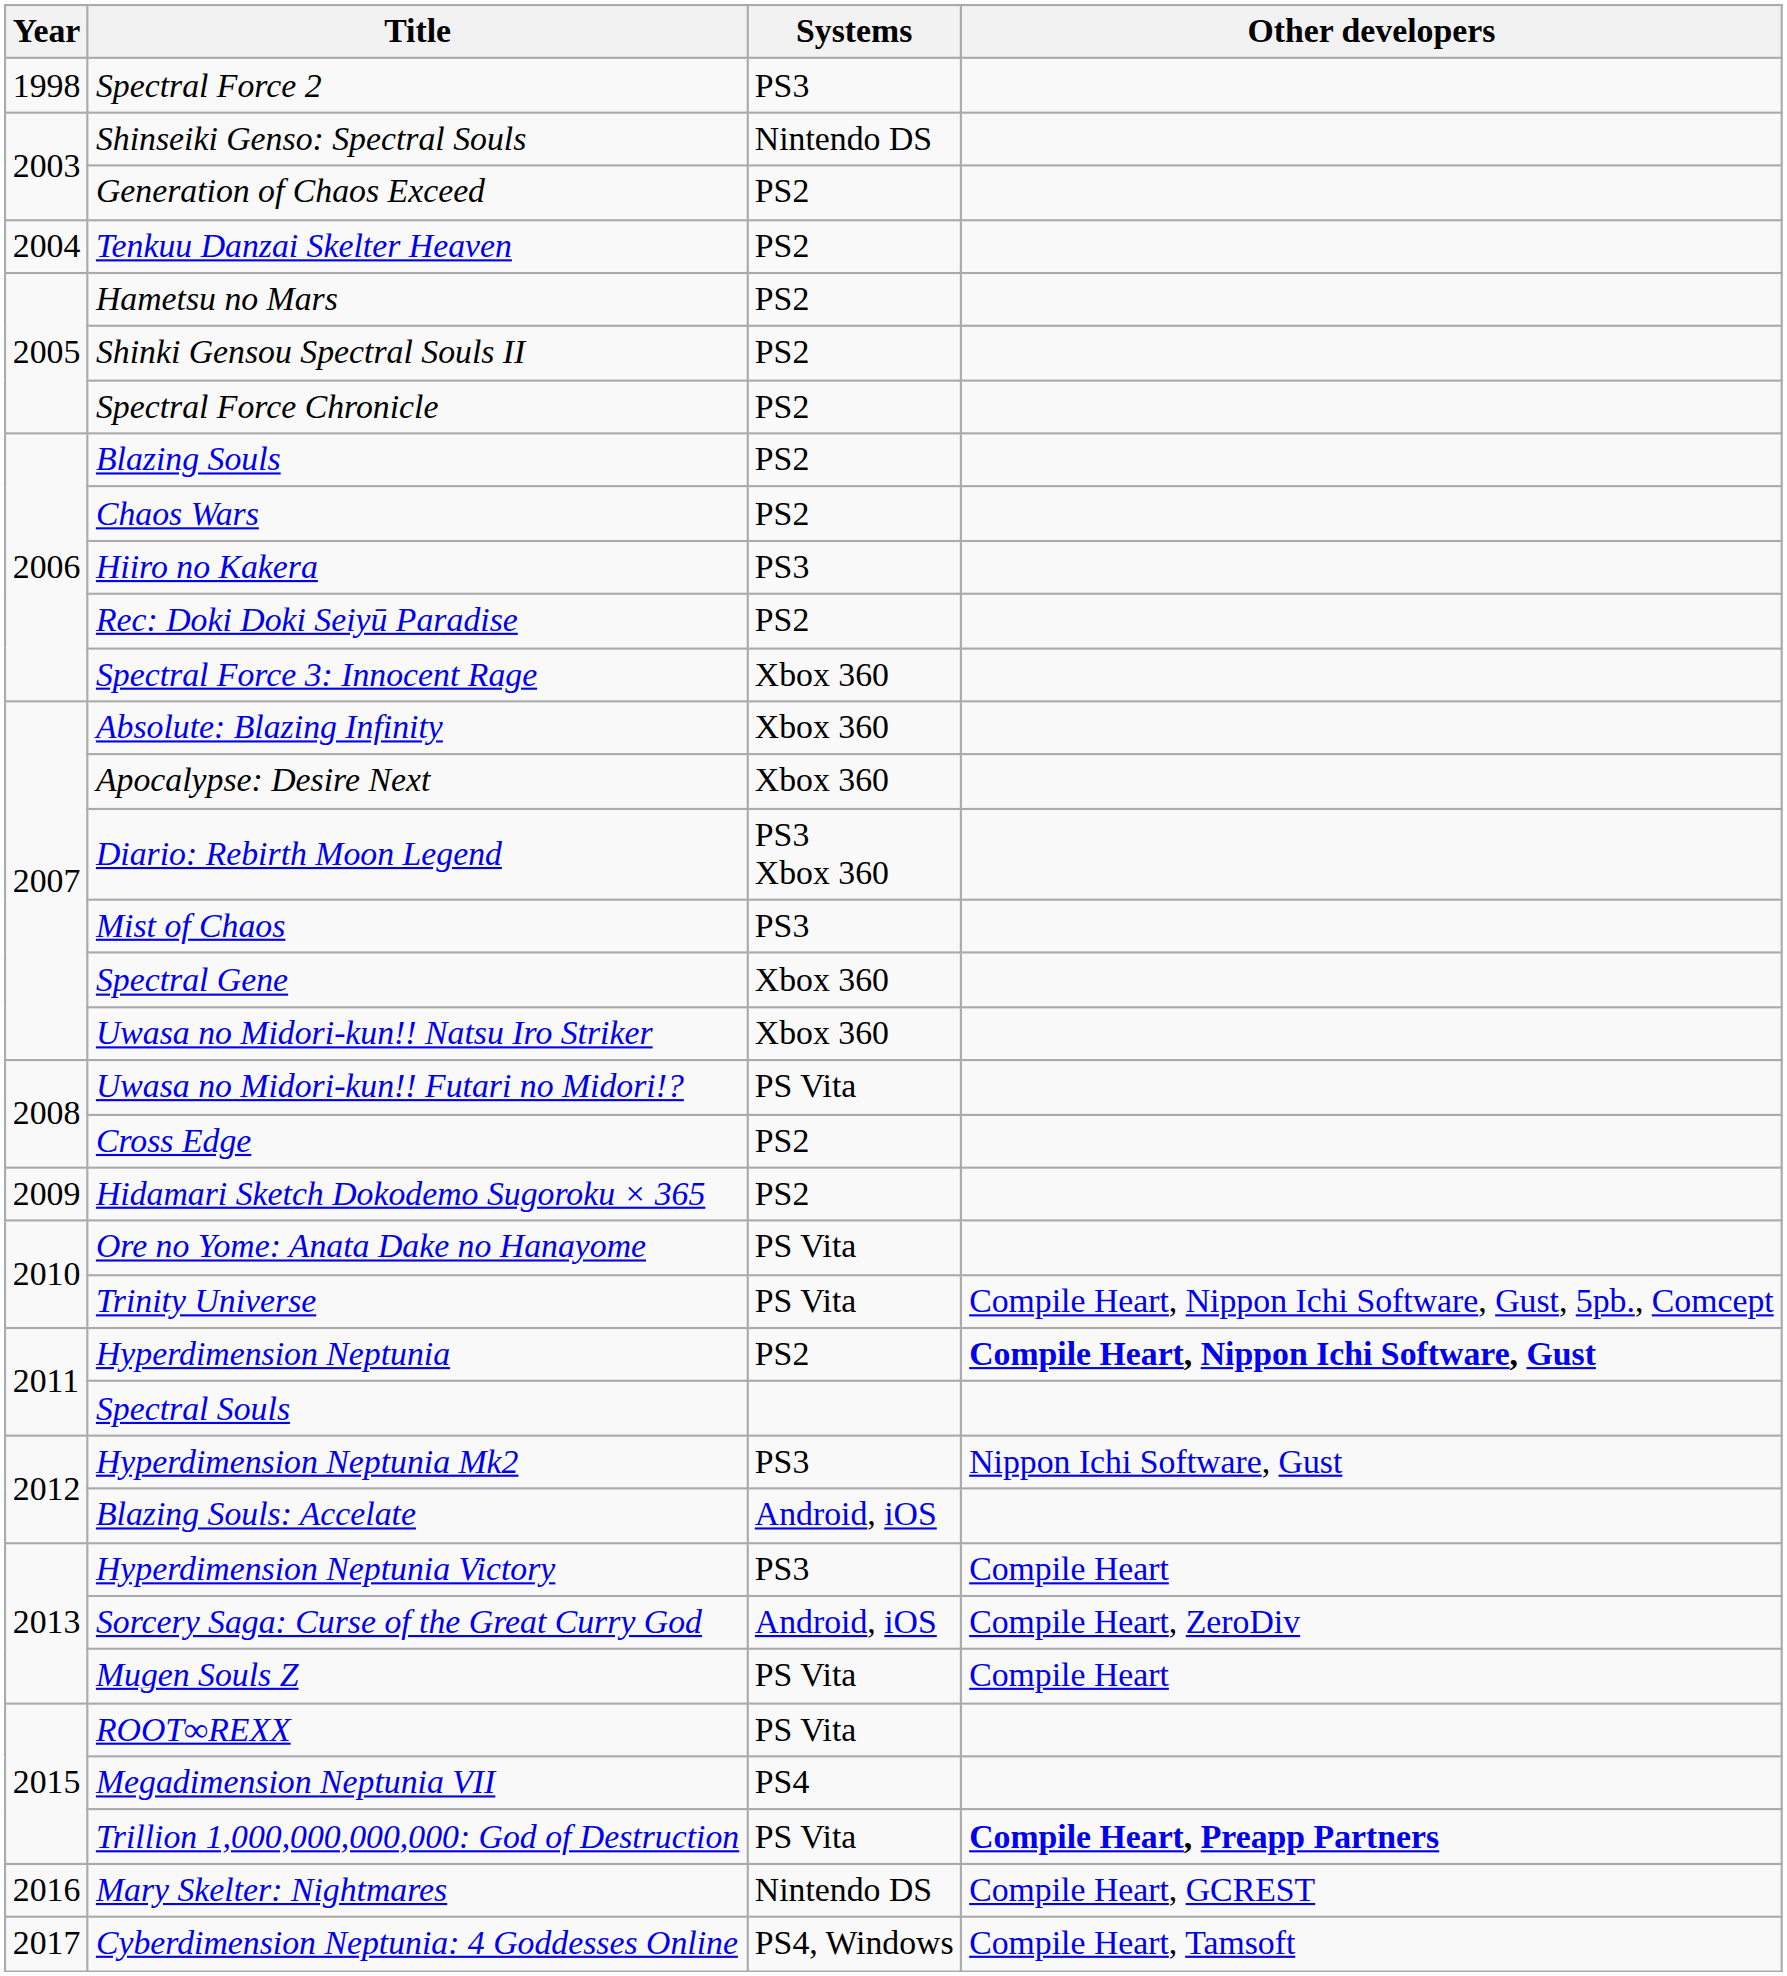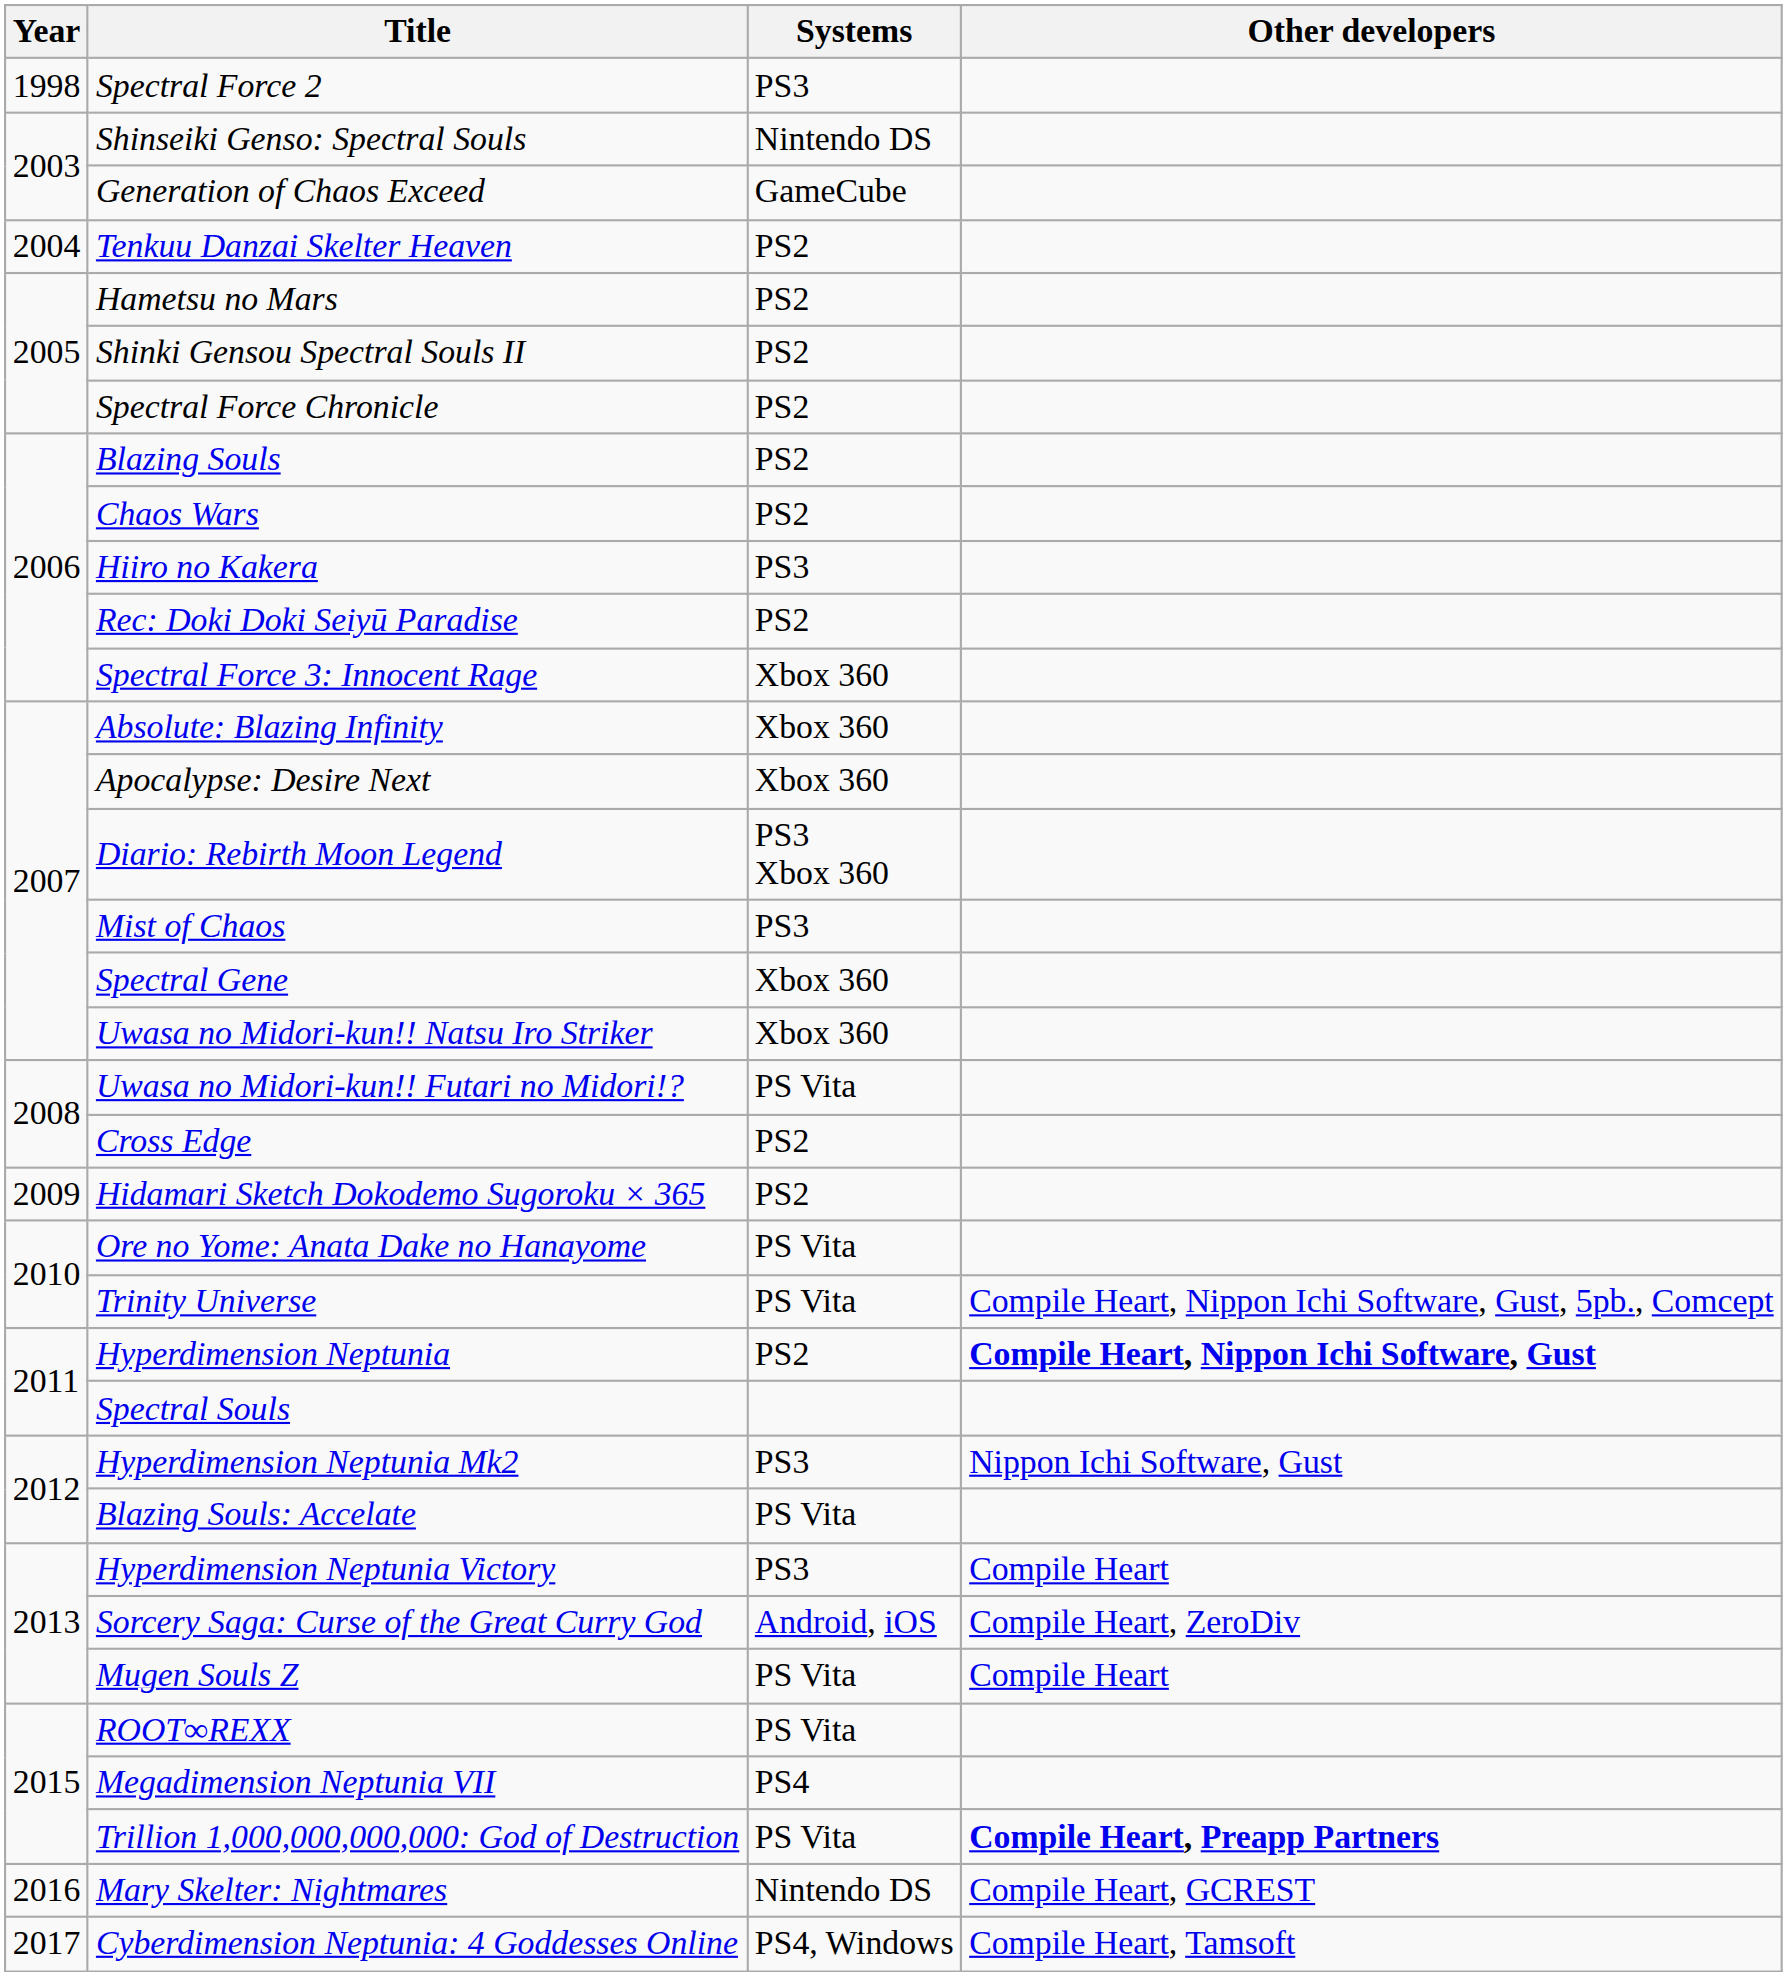Generation of Chaos Exceed | Systems: PS2 -> GameCube
Blazing Souls: Accelate | Systems: Android, iOS -> PS Vita
